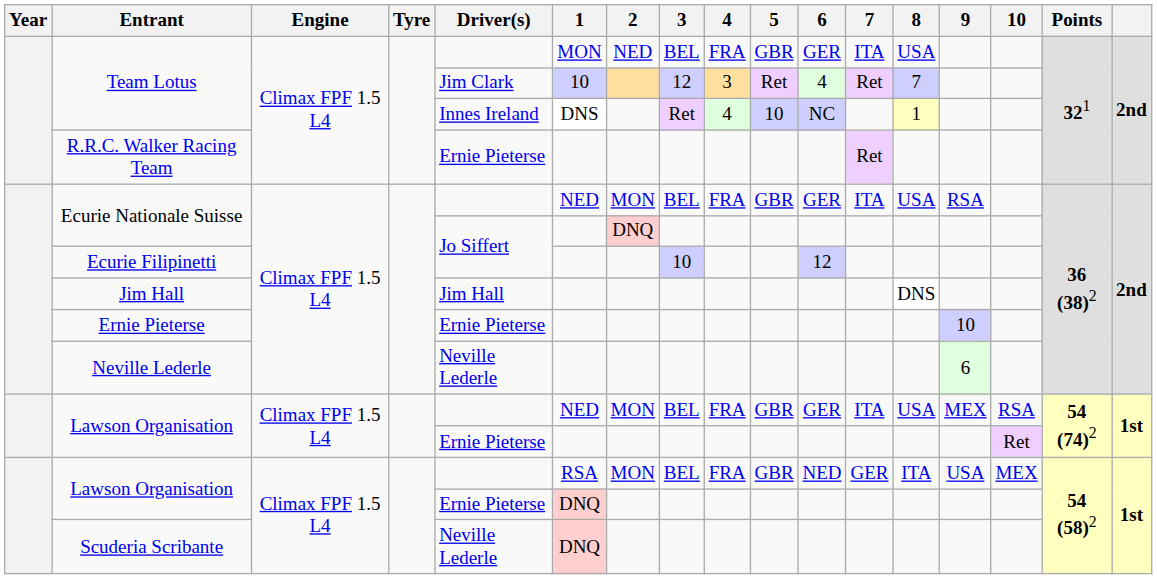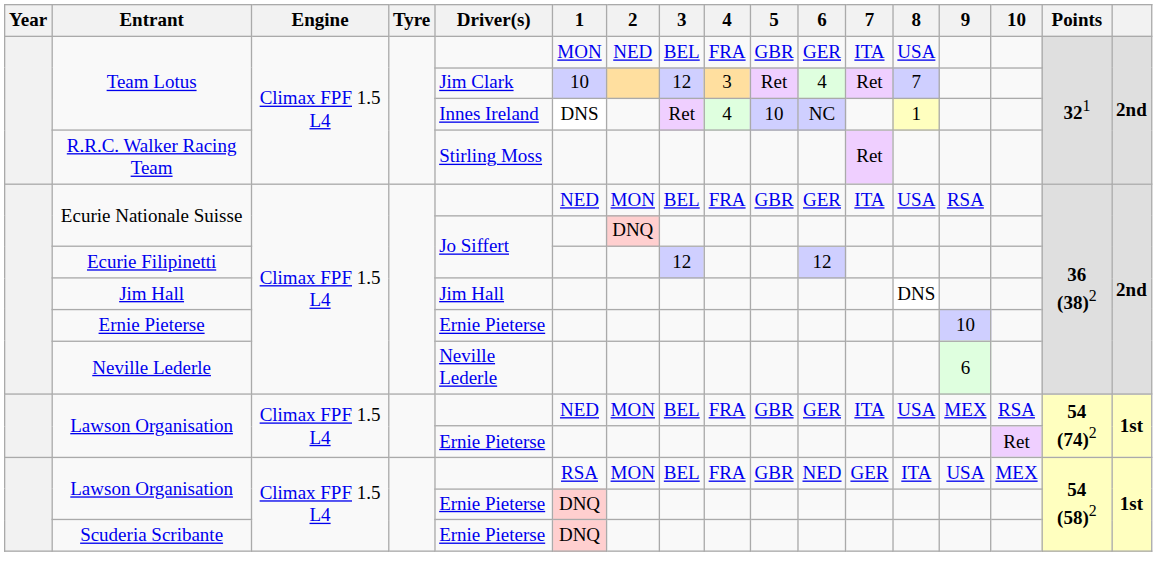R.R.C. Walker Racing Team | Driver(s): Ernie Pieterse -> Stirling Moss
Ecurie Filipinetti | 3: 10 -> 12
Scuderia Scribante | Driver(s): Neville Lederle -> Ernie Pieterse
